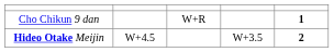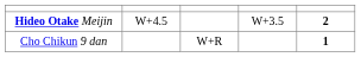rows swapped: Cho Chikun 9 dan <-> Hideo Otake Meijin
